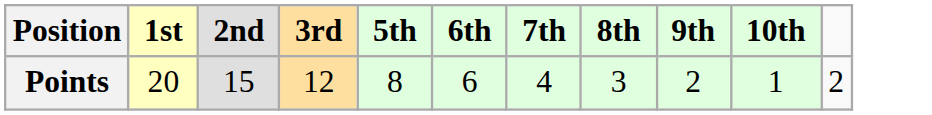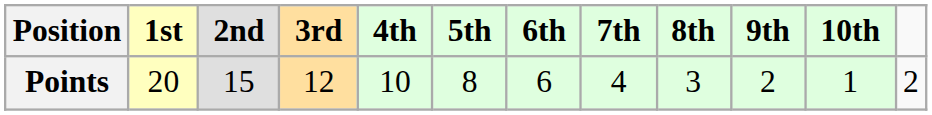+ column: 4th | 10
